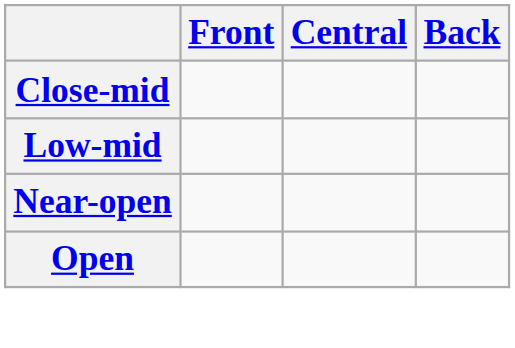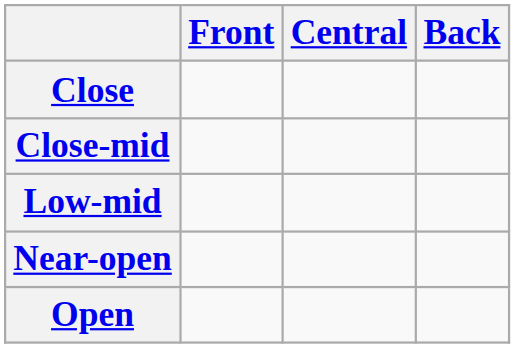+ row: Close
